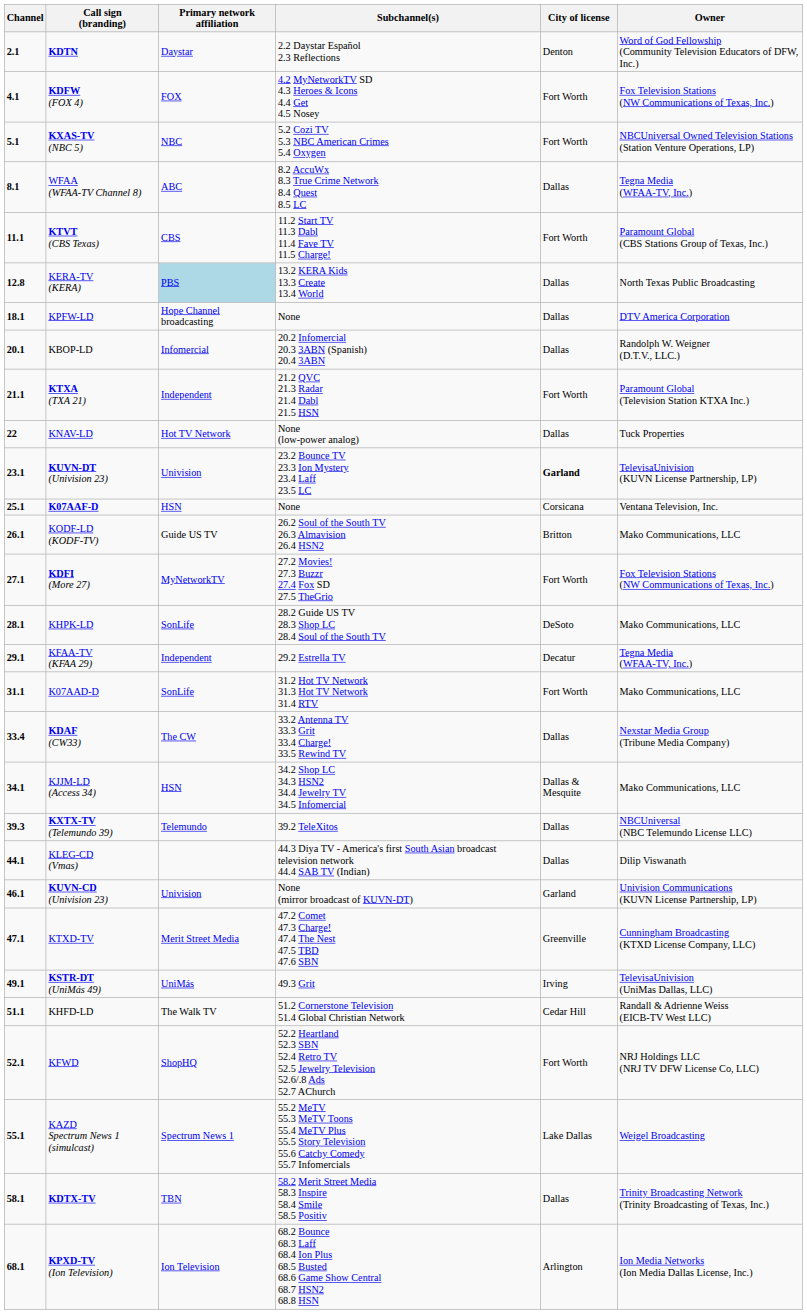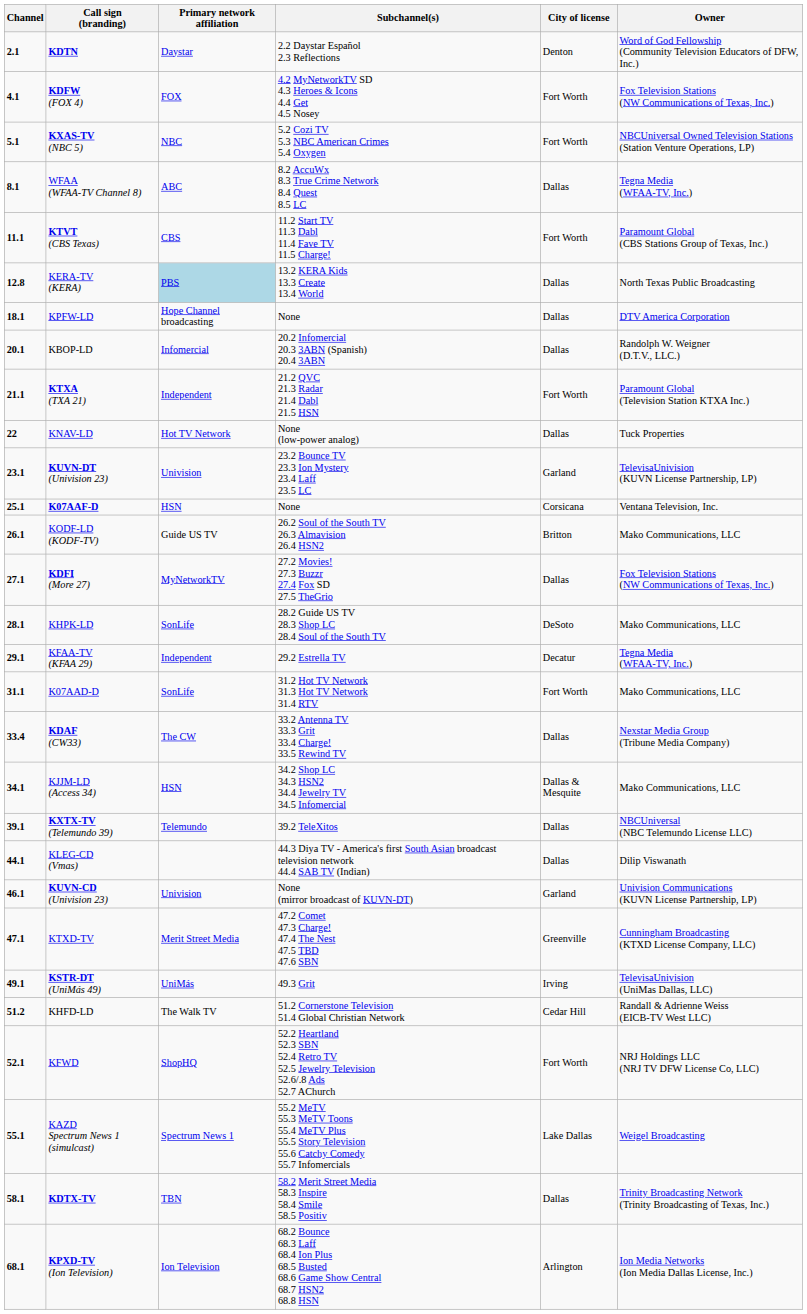KUVN-DT (Univision 23) | City of license: bold -> normal
KDFI (More 27) | City of license: Fort Worth -> Dallas
KXTX-TV (Telemundo 39) | Channel: 39.3 -> 39.1
KHFD-LD | Channel: 51.1 -> 51.2
